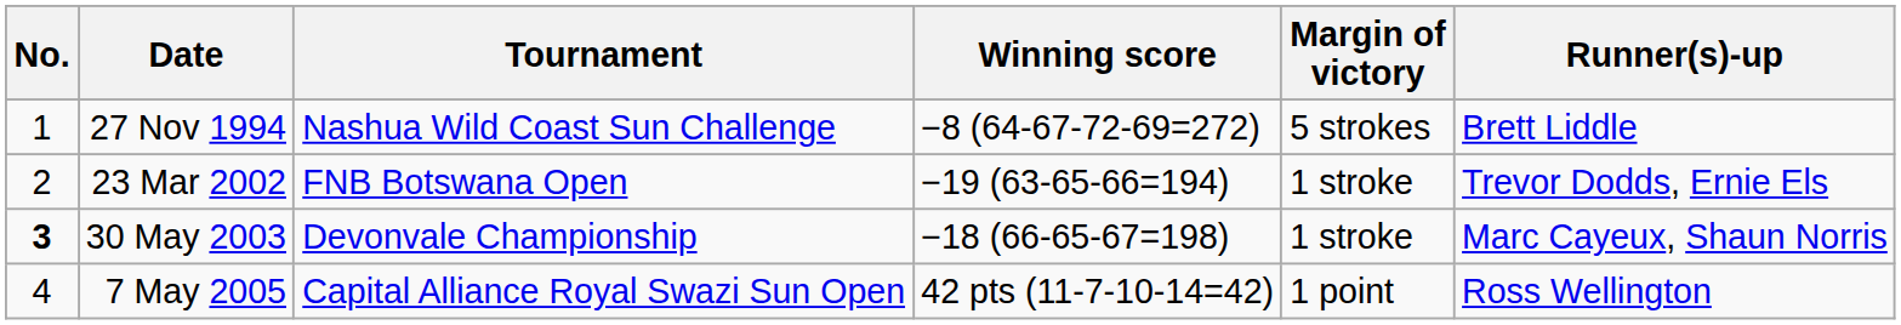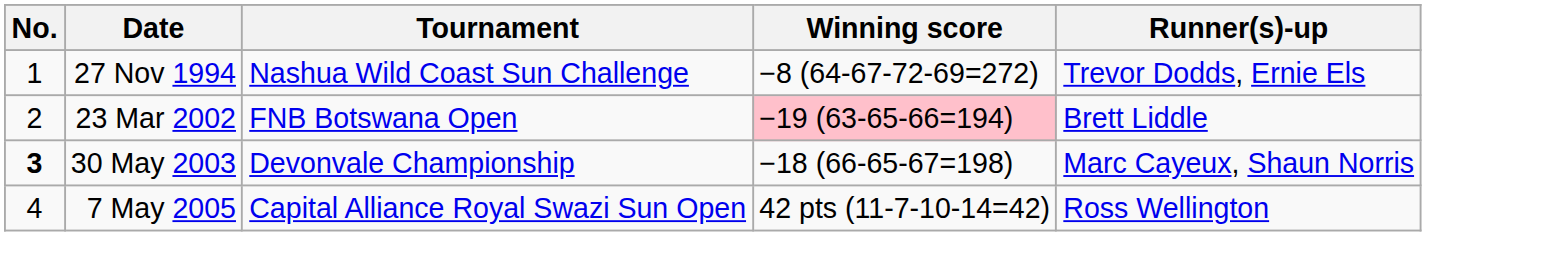- column: Margin of victory | 5 strokes | 1 stroke | 1 stroke | 1 point
27 Nov 1994 | Runner(s)-up: Brett Liddle -> Trevor Dodds, Ernie Els
23 Mar 2002 | Winning score: no background -> pink background
23 Mar 2002 | Runner(s)-up: Trevor Dodds, Ernie Els -> Brett Liddle
